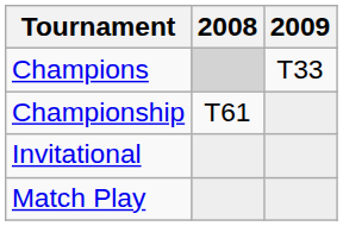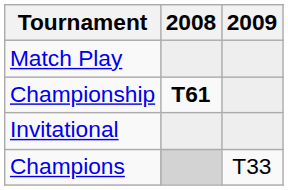rows swapped: Match Play <-> Champions
Championship | 2008: normal -> bold
